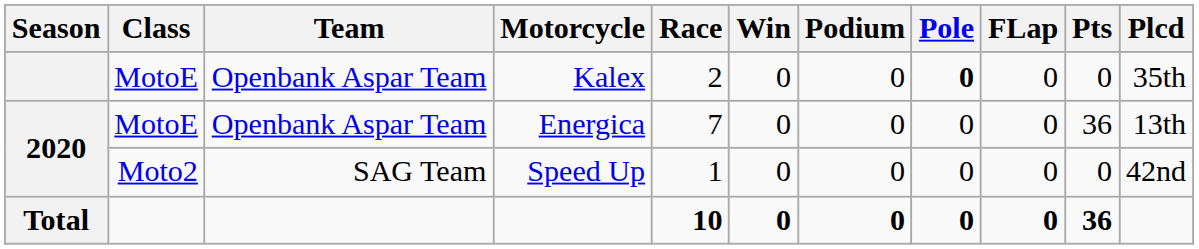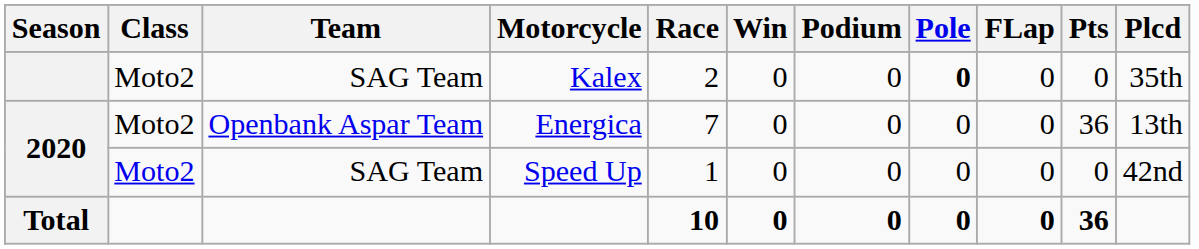Kalex | Class: MotoE -> Moto2
Kalex | Team: Openbank Aspar Team -> SAG Team
Energica | Class: MotoE -> Moto2
